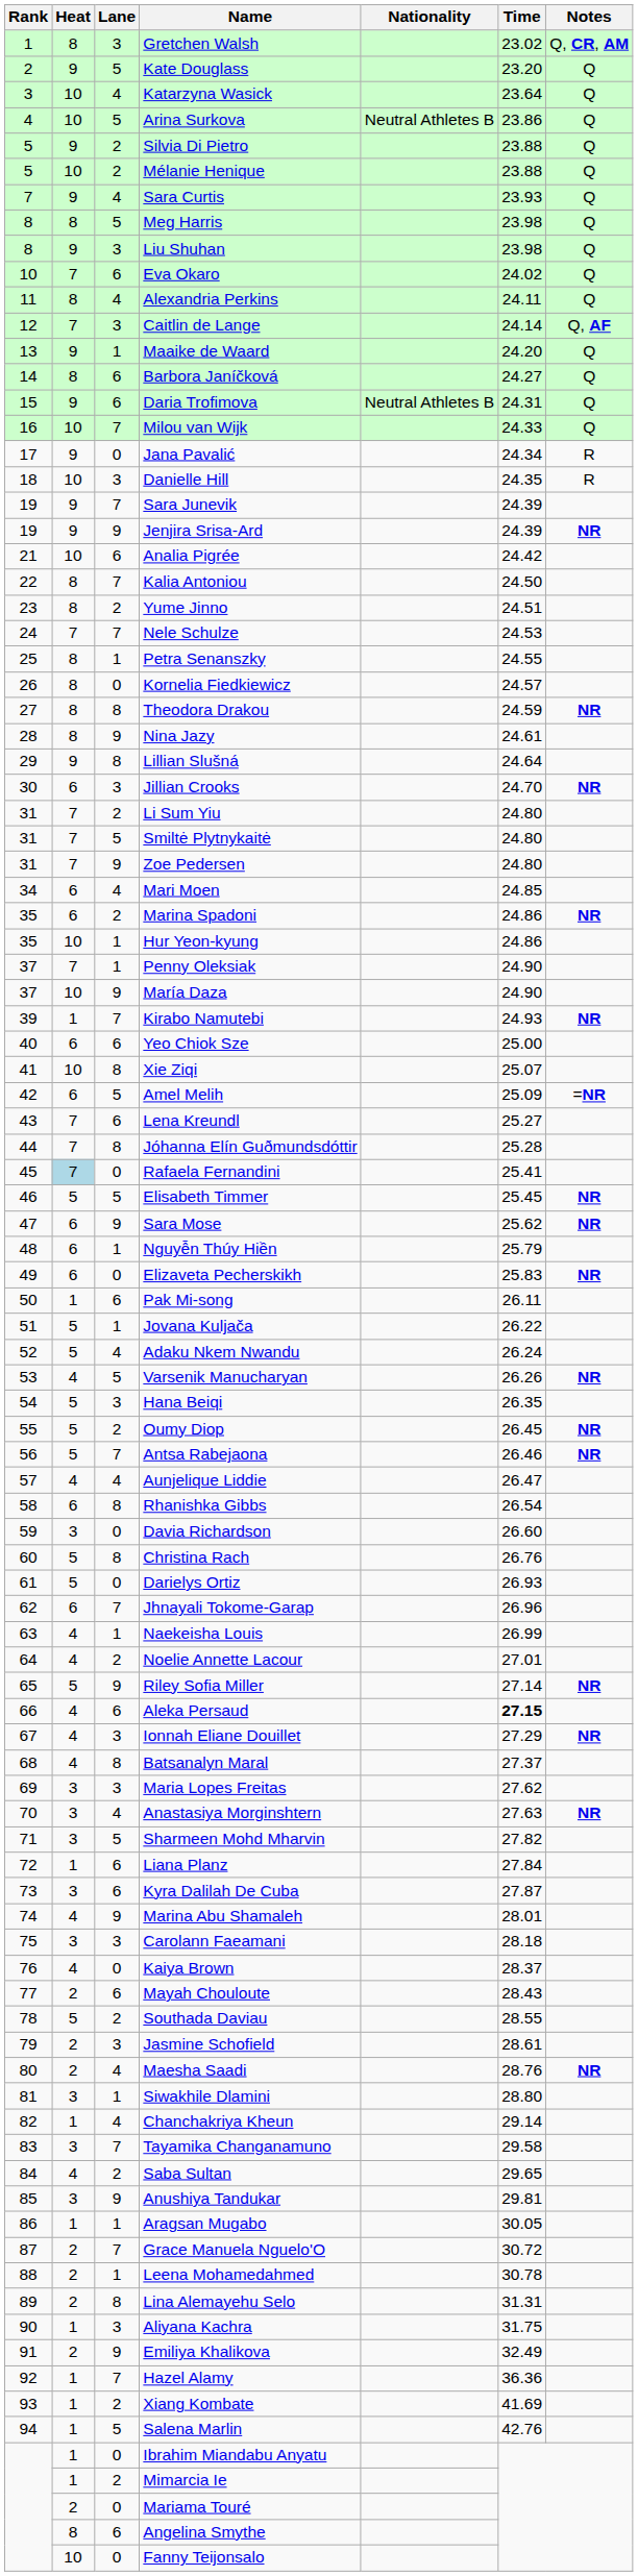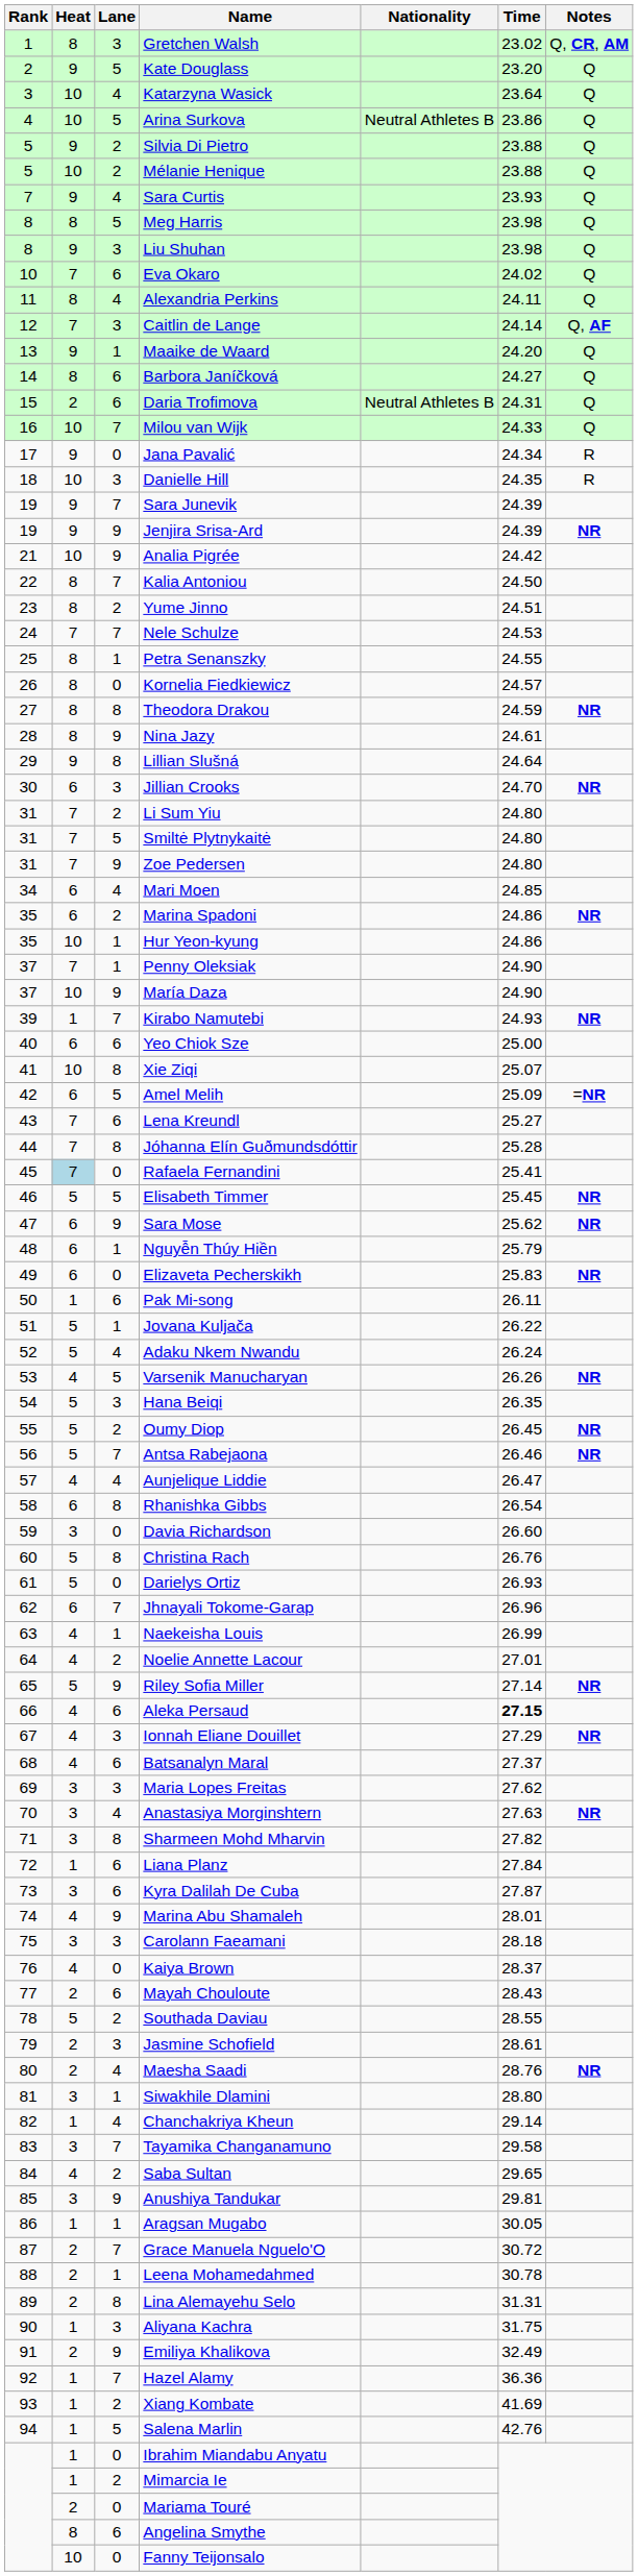Daria Trofimova | Heat: 9 -> 2
Analia Pigrée | Lane: 6 -> 9
Batsanalyn Maral | Lane: 8 -> 6
Sharmeen Mohd Mharvin | Lane: 5 -> 8
